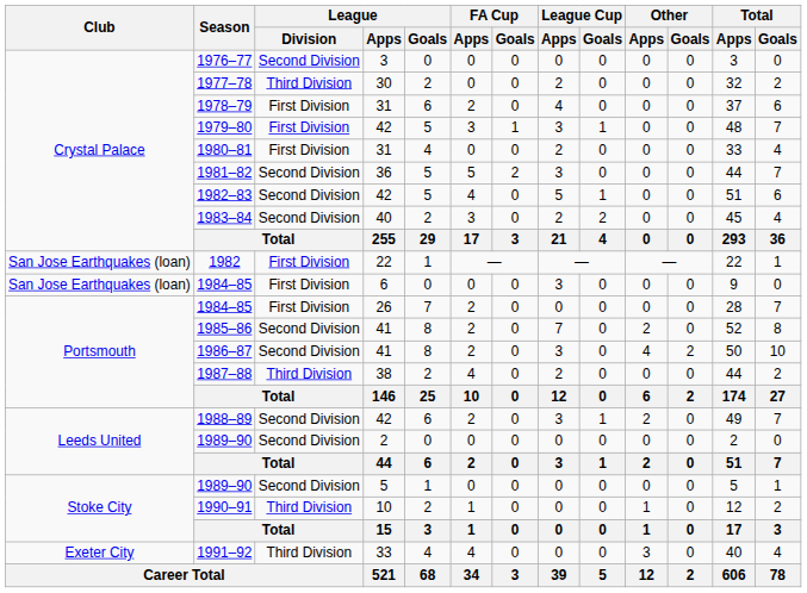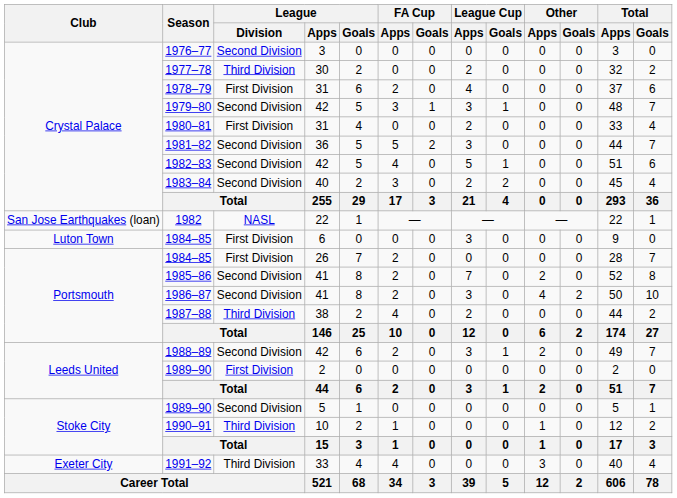1979–80 | League / Division: First Division -> Second Division
1982 | League / Division: First Division -> NASL
1984–85 / 6 | Club: San Jose Earthquakes (loan) -> Luton Town
1989–90 / 2 | League / Division: Second Division -> First Division
